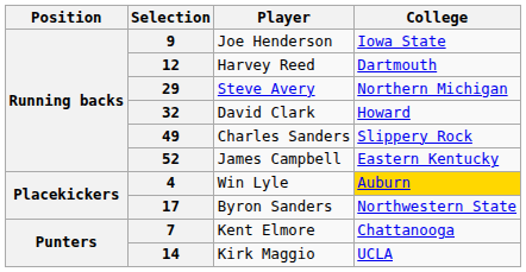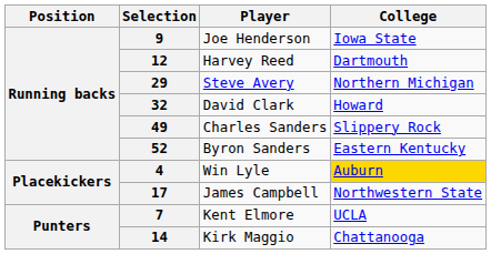52 | Player: James Campbell -> Byron Sanders
17 | Player: Byron Sanders -> James Campbell
7 | College: Chattanooga -> UCLA
14 | College: UCLA -> Chattanooga
